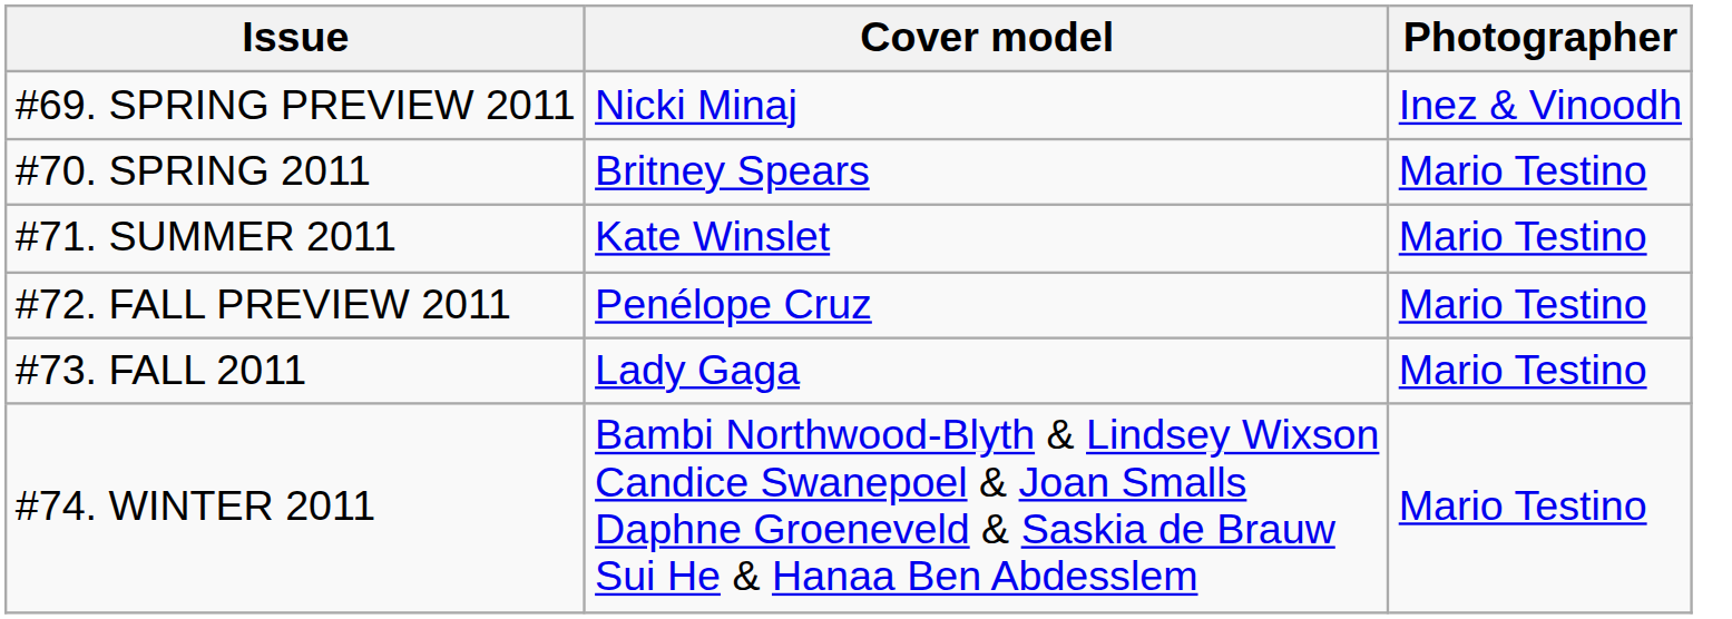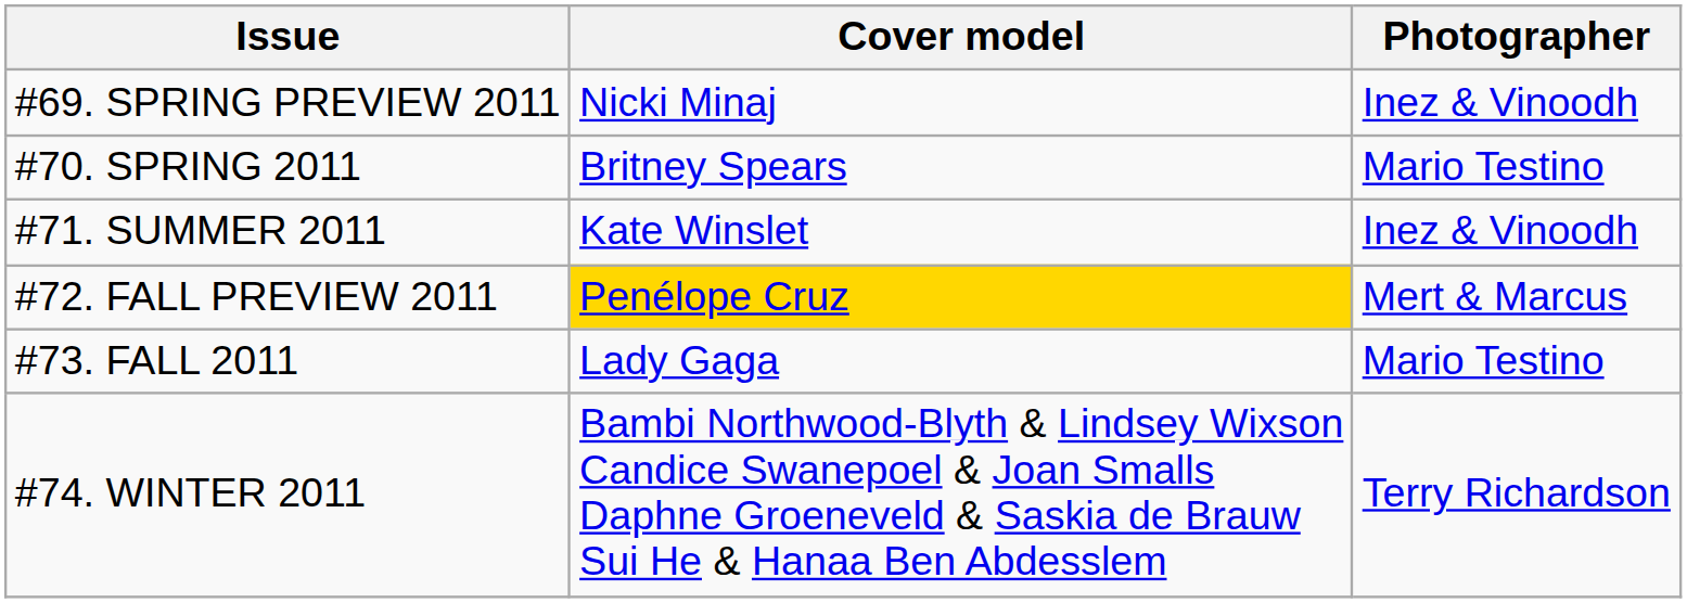#71. SUMMER 2011 | Photographer: Mario Testino -> Inez & Vinoodh
#72. FALL PREVIEW 2011 | Cover model: no background -> gold background
#72. FALL PREVIEW 2011 | Photographer: Mario Testino -> Mert & Marcus
#74. WINTER 2011 | Photographer: Mario Testino -> Terry Richardson
